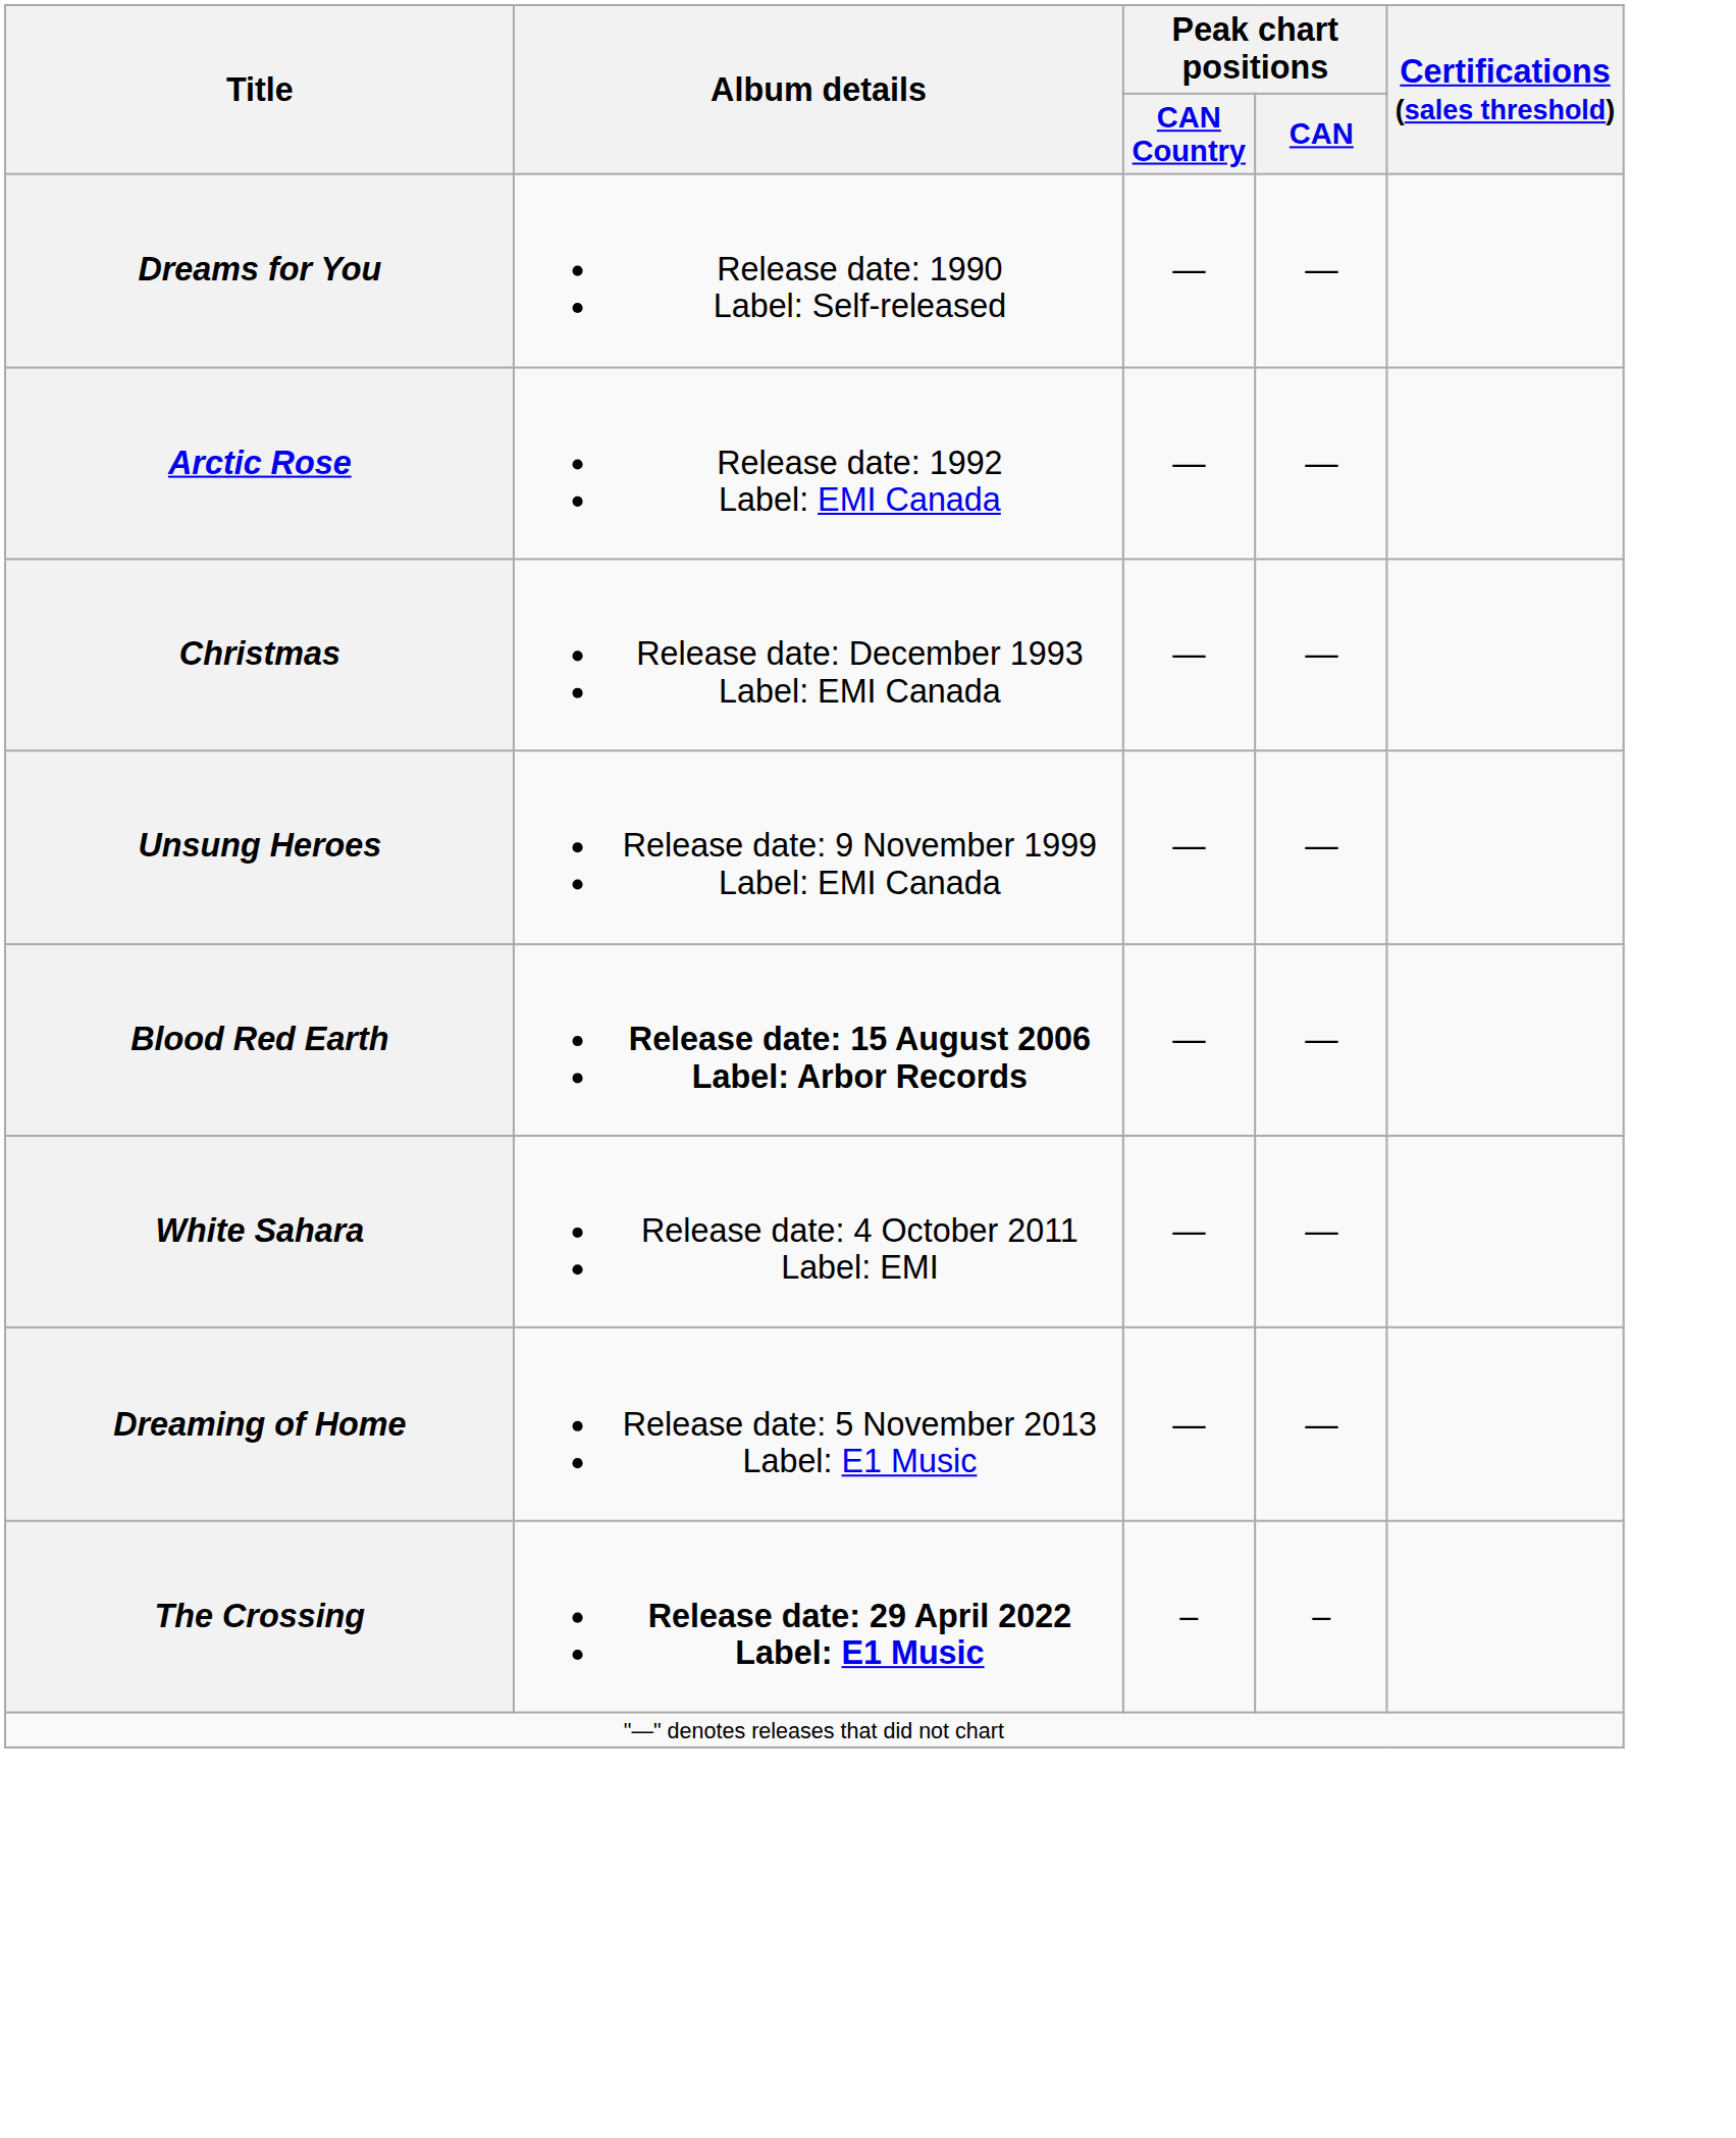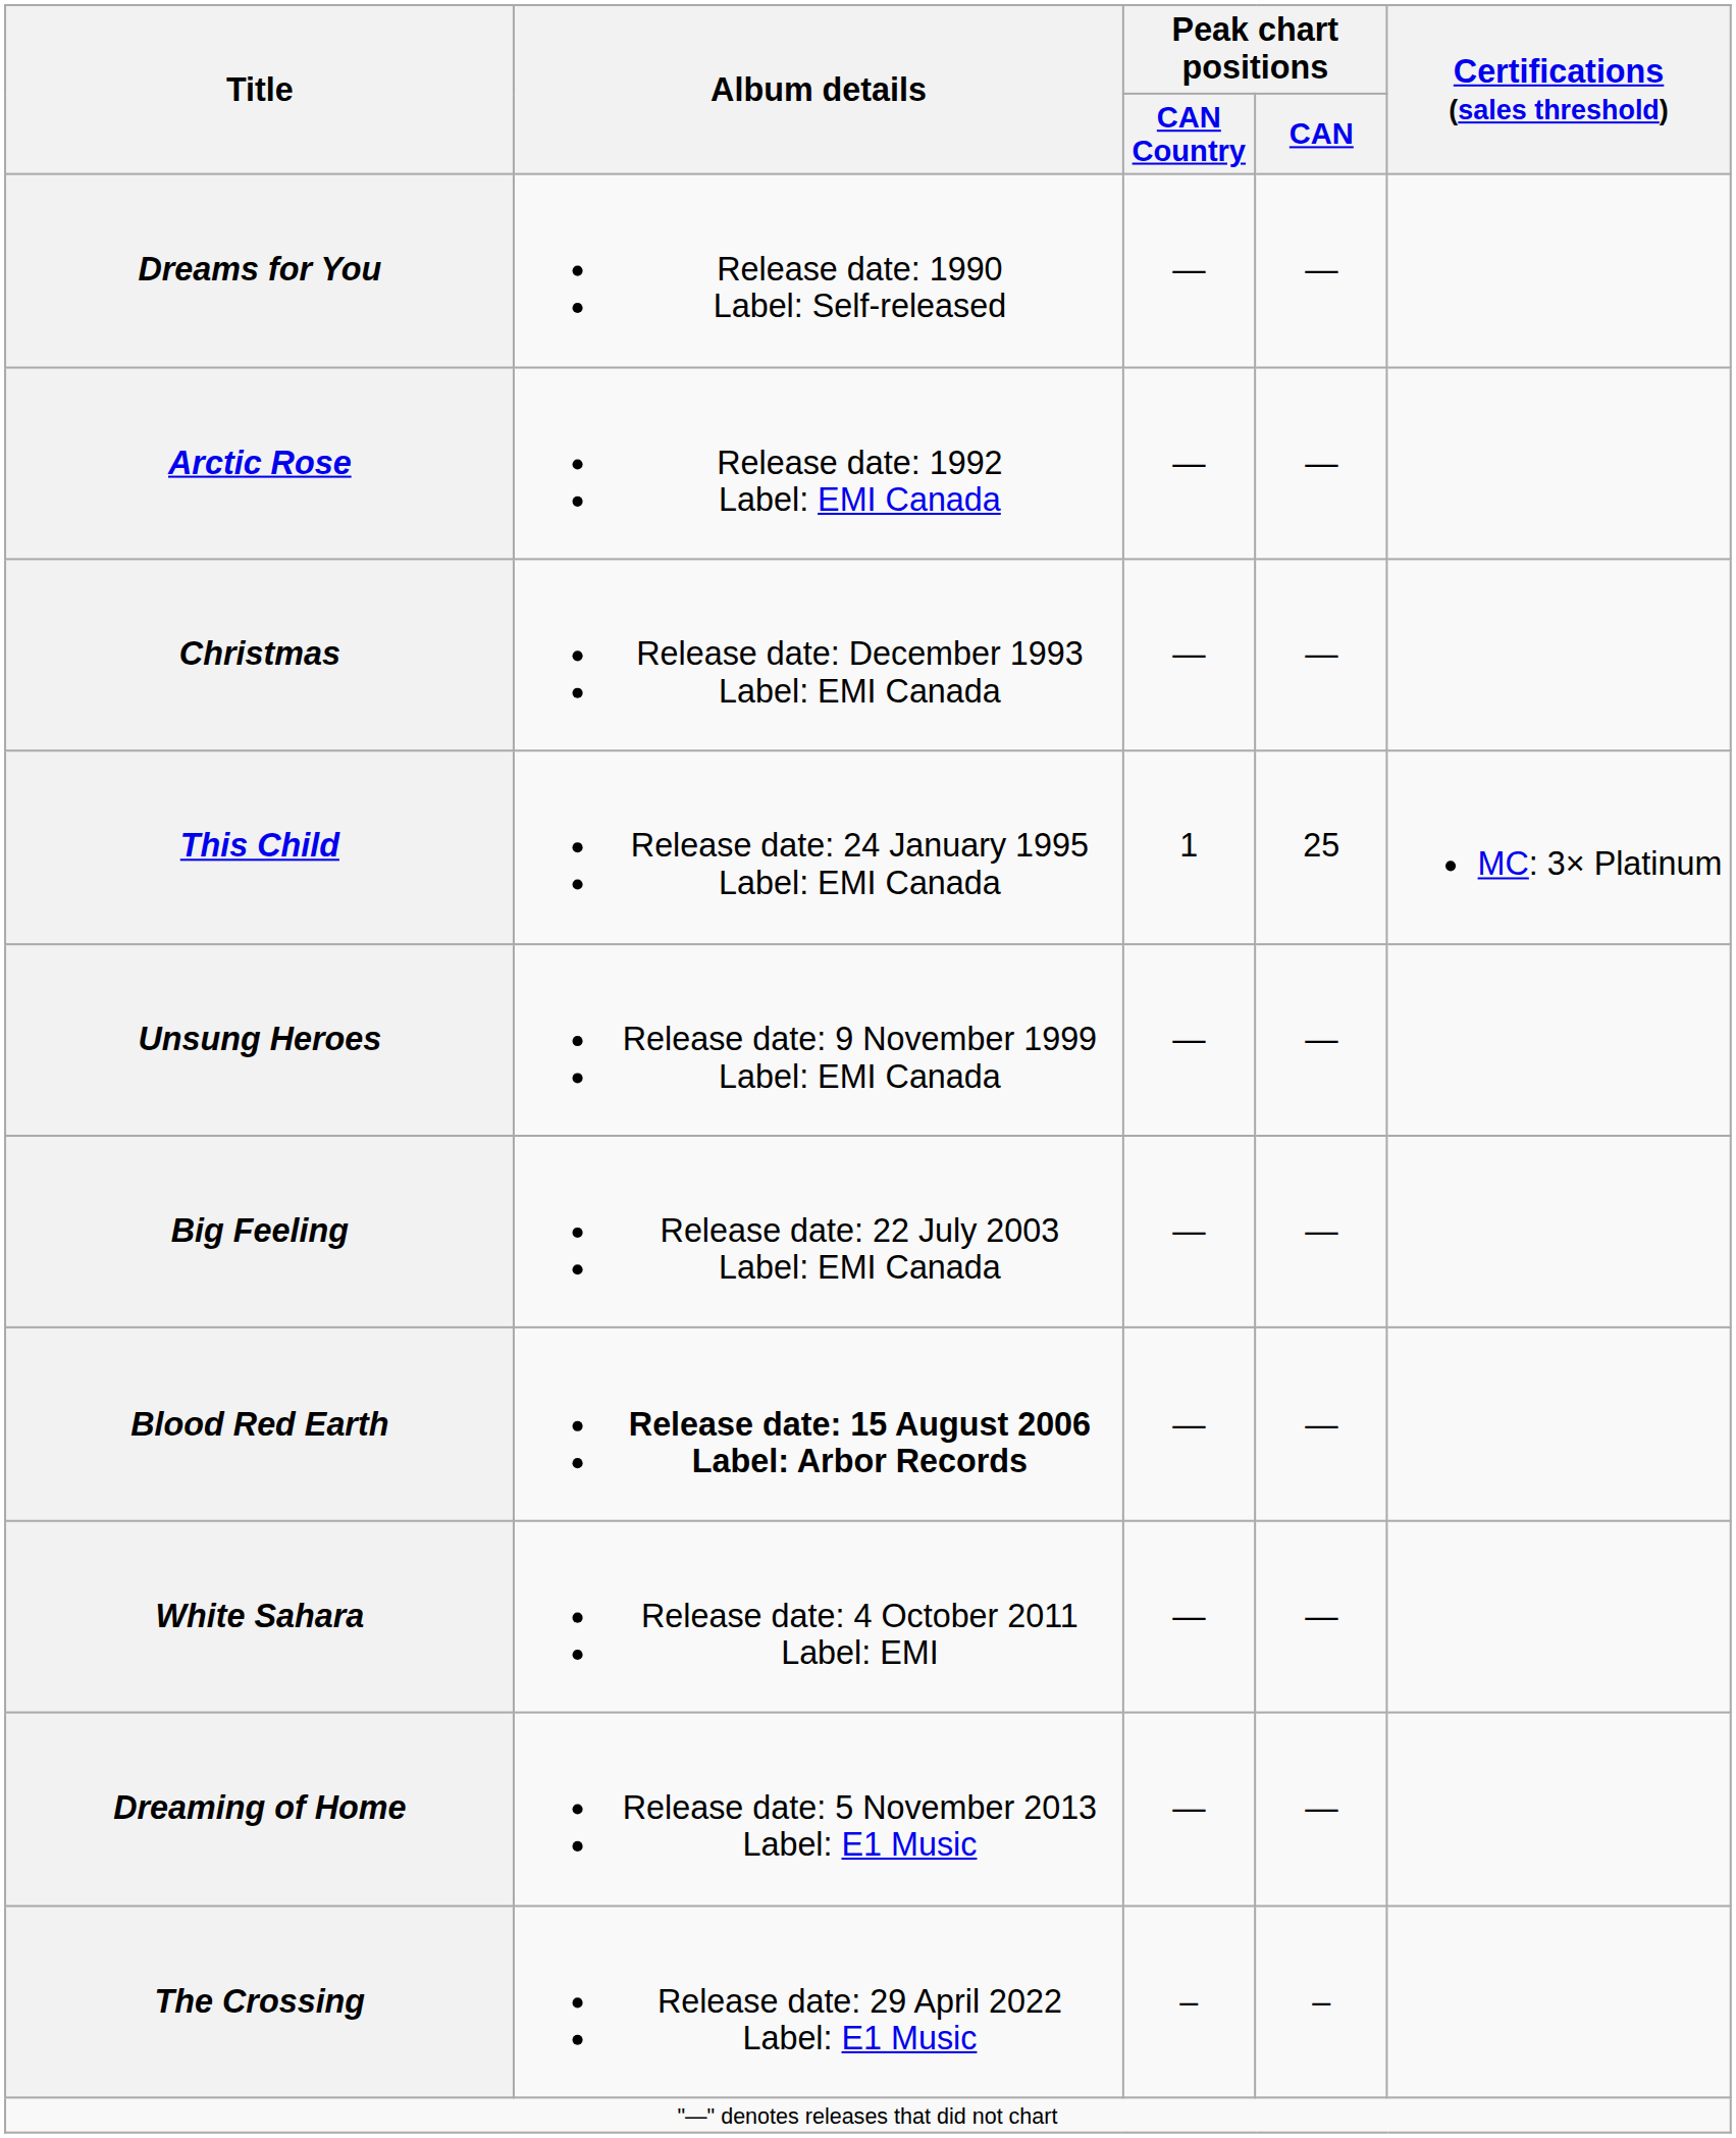+ row: This Child | Release date: 24 January 1995 Label: EMI Canada | 1 | 25 | MC: 3× Platinum
+ row: Big Feeling | Release date: 22 July 2003 Label: EMI Canada | — | —
The Crossing | Album details: bold -> normal
